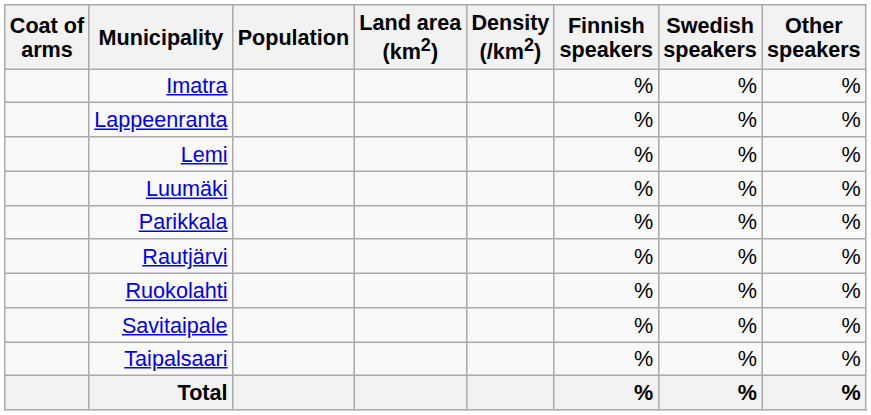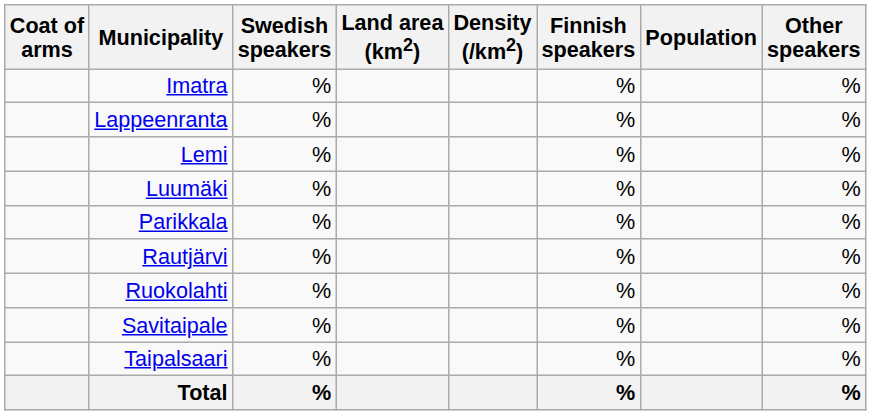columns swapped: Population <-> Swedish speakers
